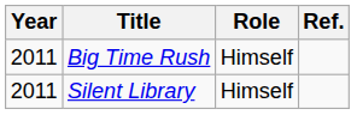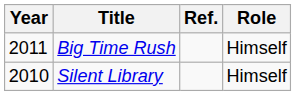columns swapped: Role <-> Ref.
Silent Library | Year: 2011 -> 2010
